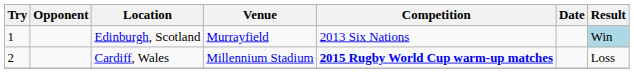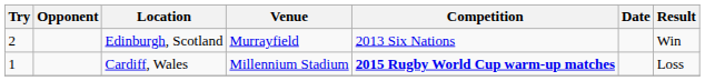Edinburgh, Scotland | Try: 1 -> 2
Edinburgh, Scotland | Result: lightblue background -> no background
Cardiff, Wales | Try: 2 -> 1
